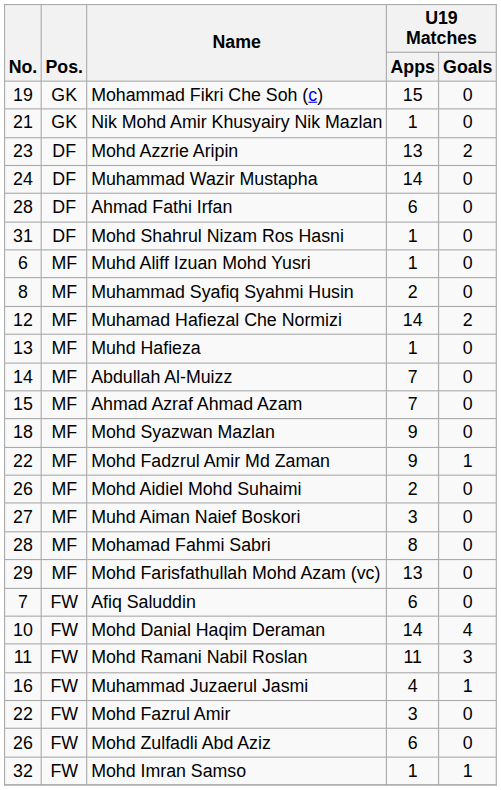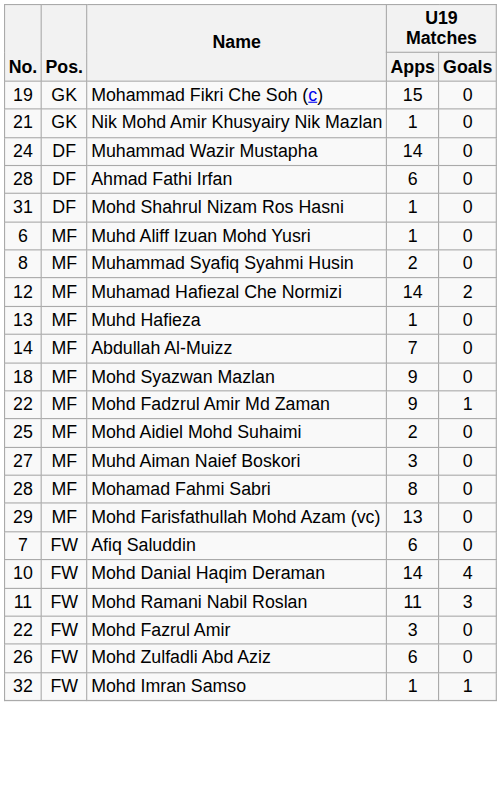- row: 23 | DF | Mohd Azzrie Aripin | 13 | 2
- row: 15 | MF | Ahmad Azraf Ahmad Azam | 7 | 0
Mohd Aidiel Mohd Suhaimi | No.: 26 -> 25
- row: 16 | FW | Muhammad Juzaerul Jasmi | 4 | 1
